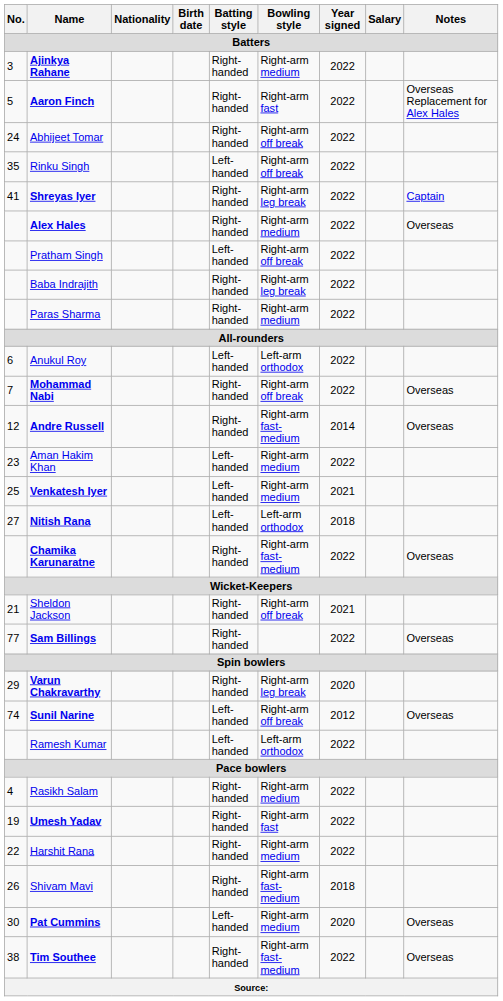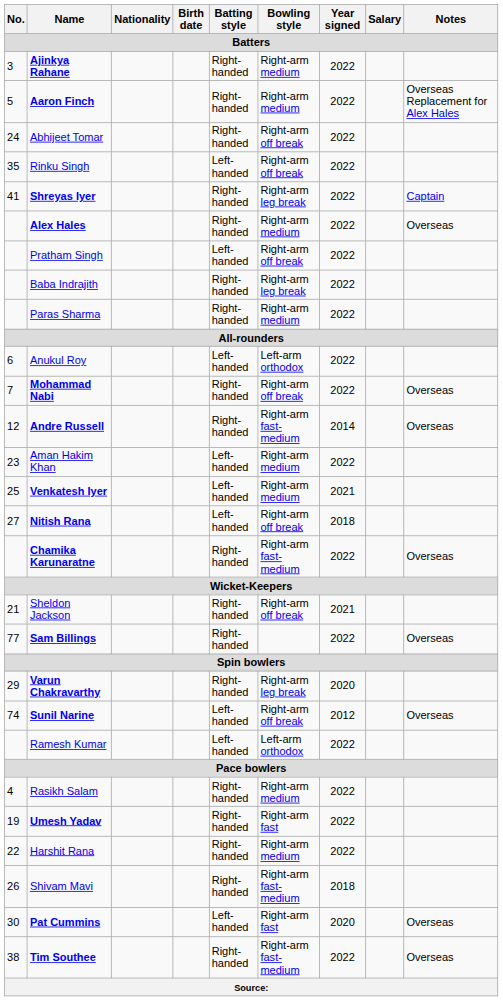Aaron Finch | Bowling style: Right-arm fast -> Right-arm medium
Nitish Rana | Bowling style: Left-arm orthodox -> Right-arm off break
Pat Cummins | Bowling style: Right-arm medium -> Right-arm fast
